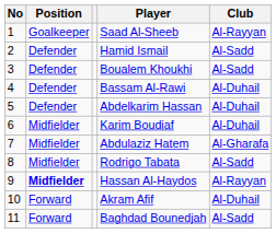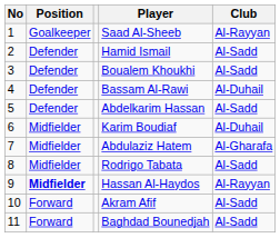Abdelkarim Hassan | Club: Al-Duhail -> Al-Sadd
Akram Afif | Club: Al-Duhail -> Al-Sadd
